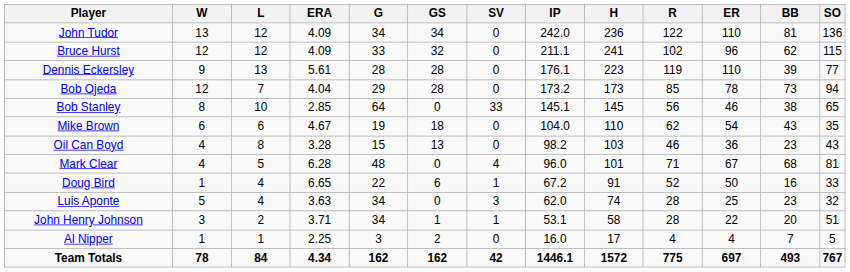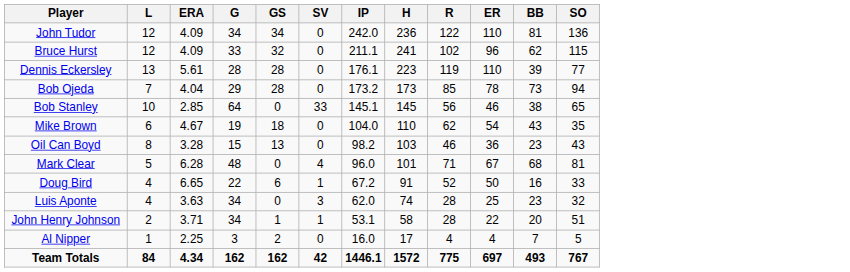- column: W | 13 | 12 | 9 | 12 | 8 | 6 | 4 | 4 | 1 | 5 | 3 | 1 | 78
